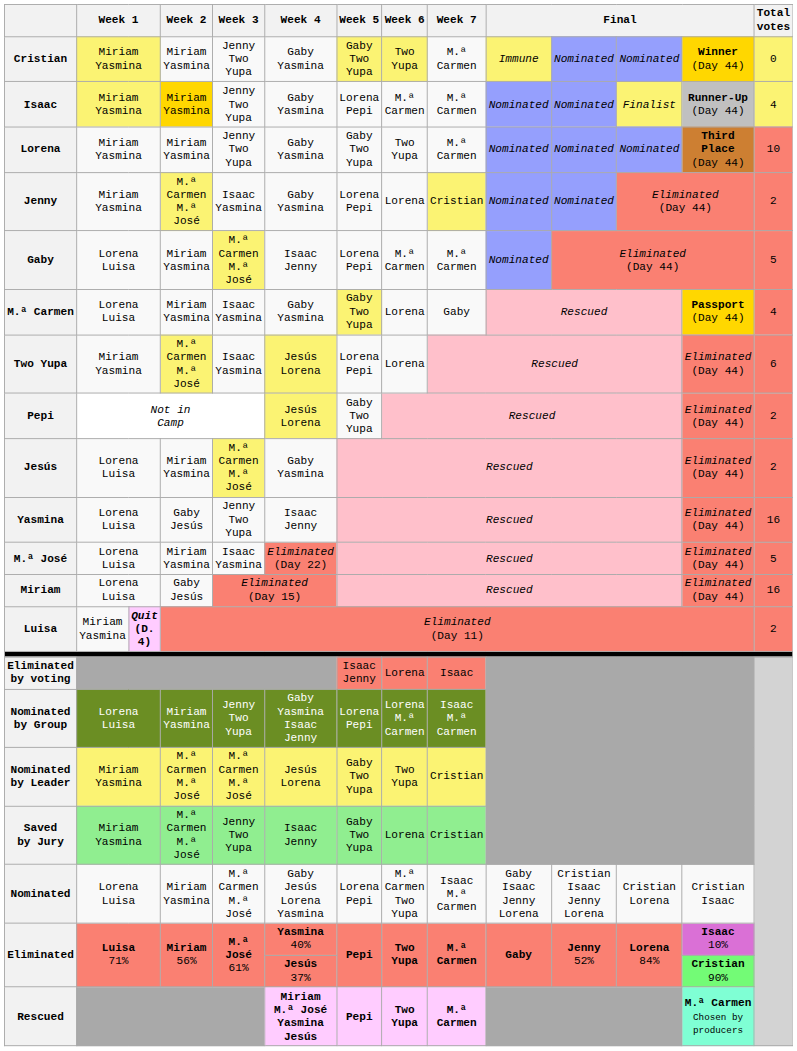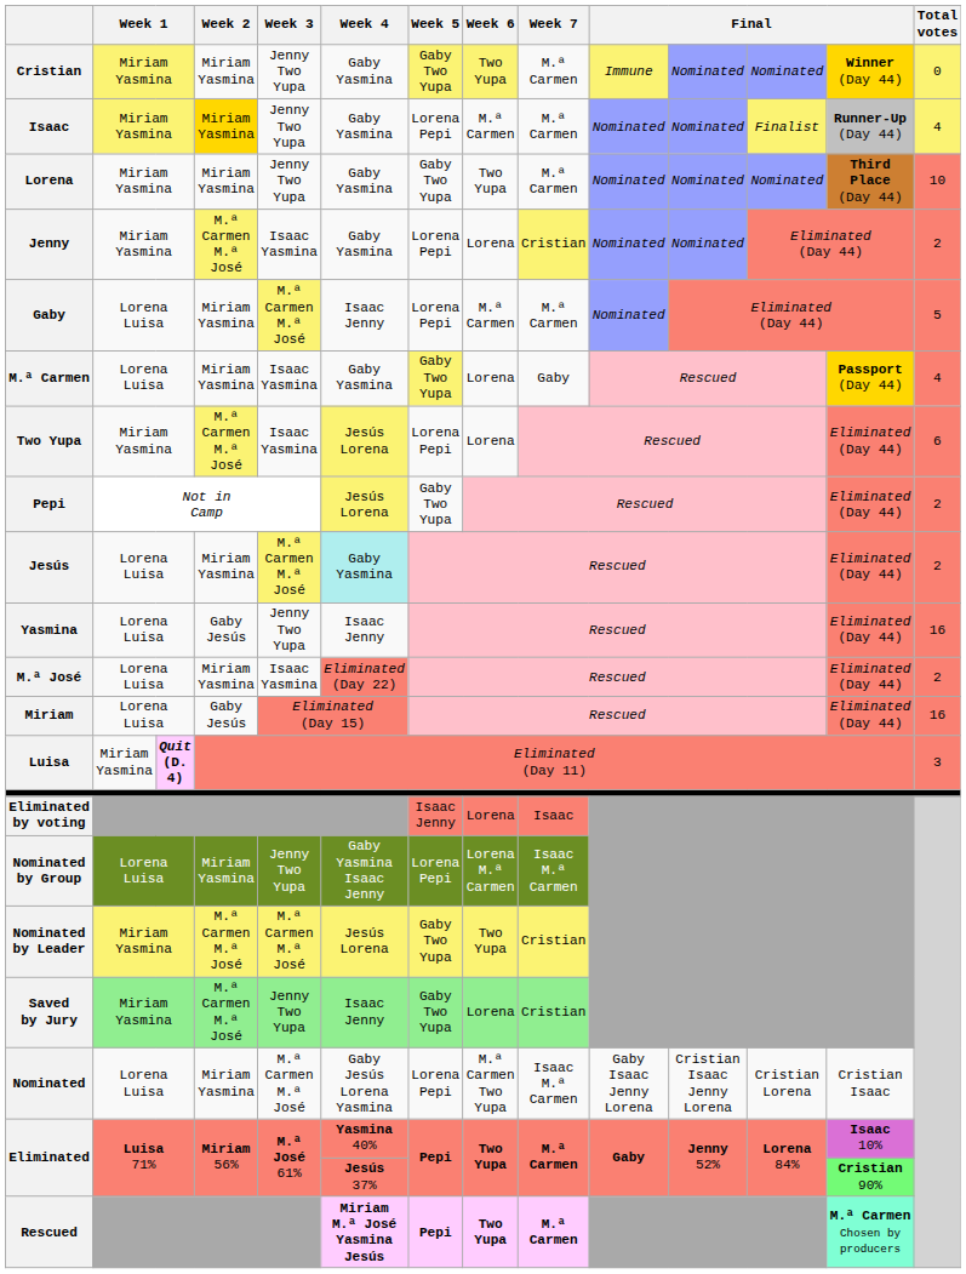Jesús | Week 4: no background -> paleturquoise background
M.ª José | Total votes: 5 -> 2
Luisa | Total votes: 2 -> 3
